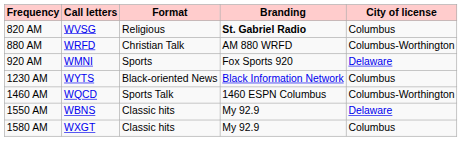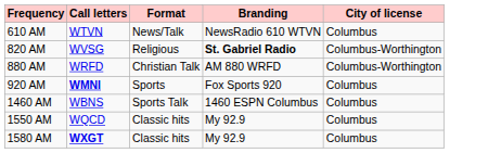+ row: 610 AM | WTVN | News/Talk | NewsRadio 610 WTVN | Columbus
820 AM | City of license: Columbus -> Columbus-Worthington
920 AM | Call letters: normal -> bold
920 AM | City of license: Delaware -> Columbus
- row: 1230 AM | WYTS | Black-oriented News | Black Information Network | Columbus
1460 AM | Call letters: WQCD -> WBNS
1460 AM | City of license: Columbus-Worthington -> Columbus
1550 AM | Call letters: WBNS -> WQCD
1550 AM | City of license: Delaware -> Columbus
1580 AM | Call letters: normal -> bold
